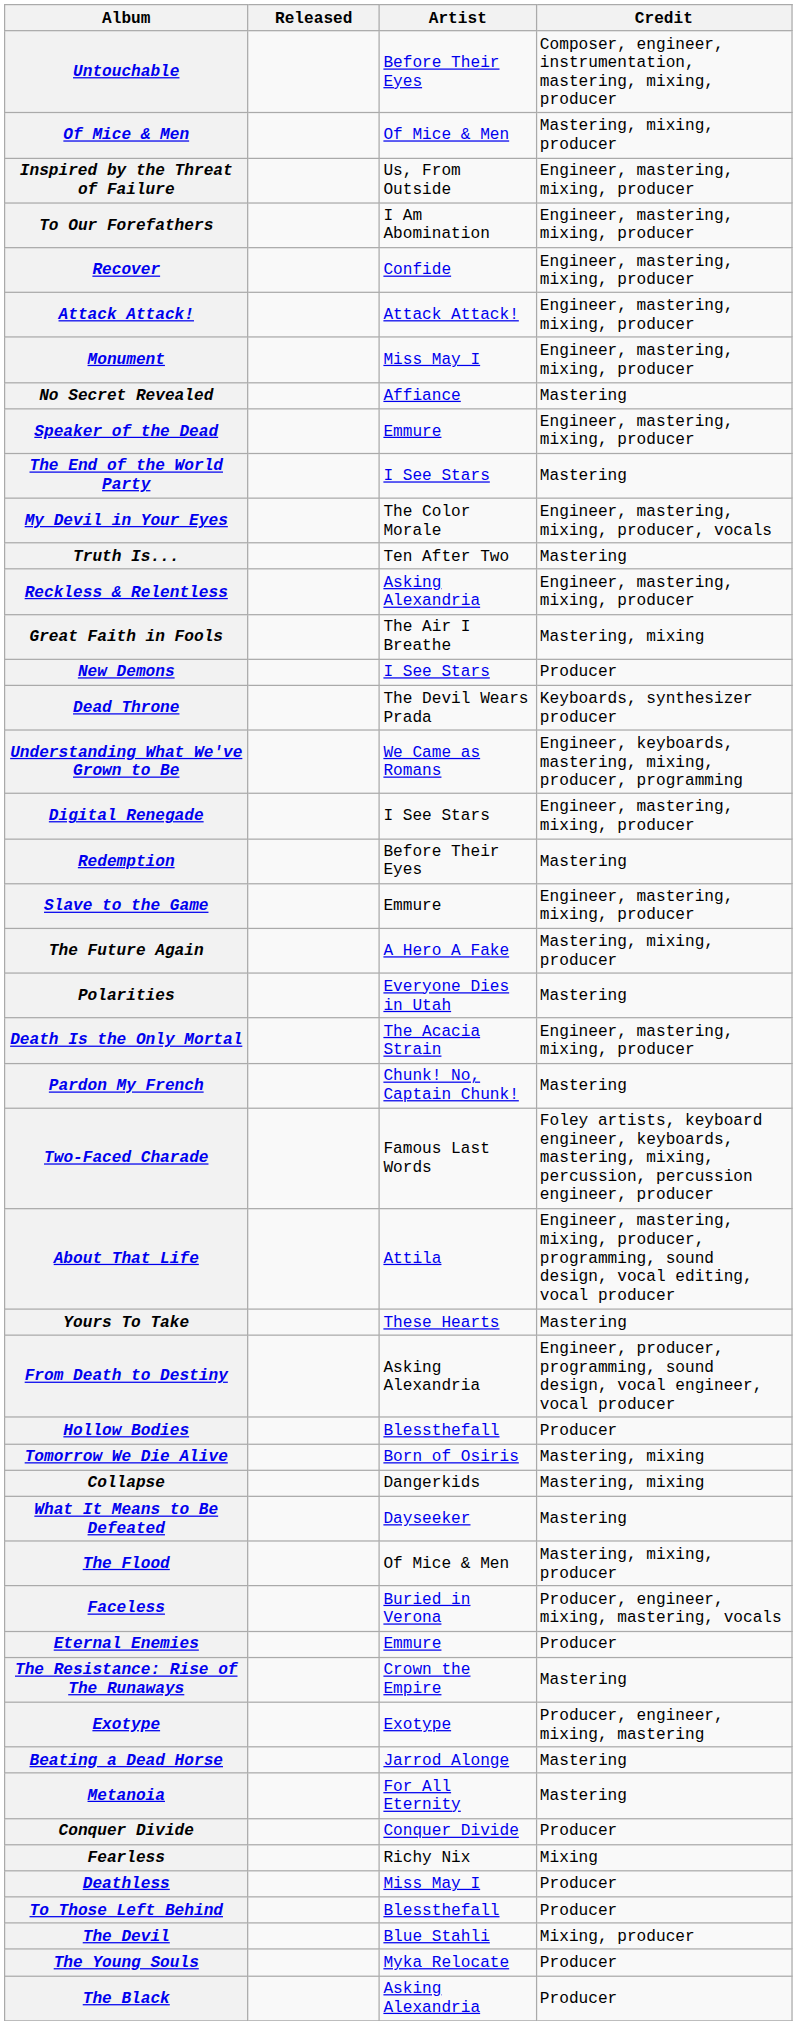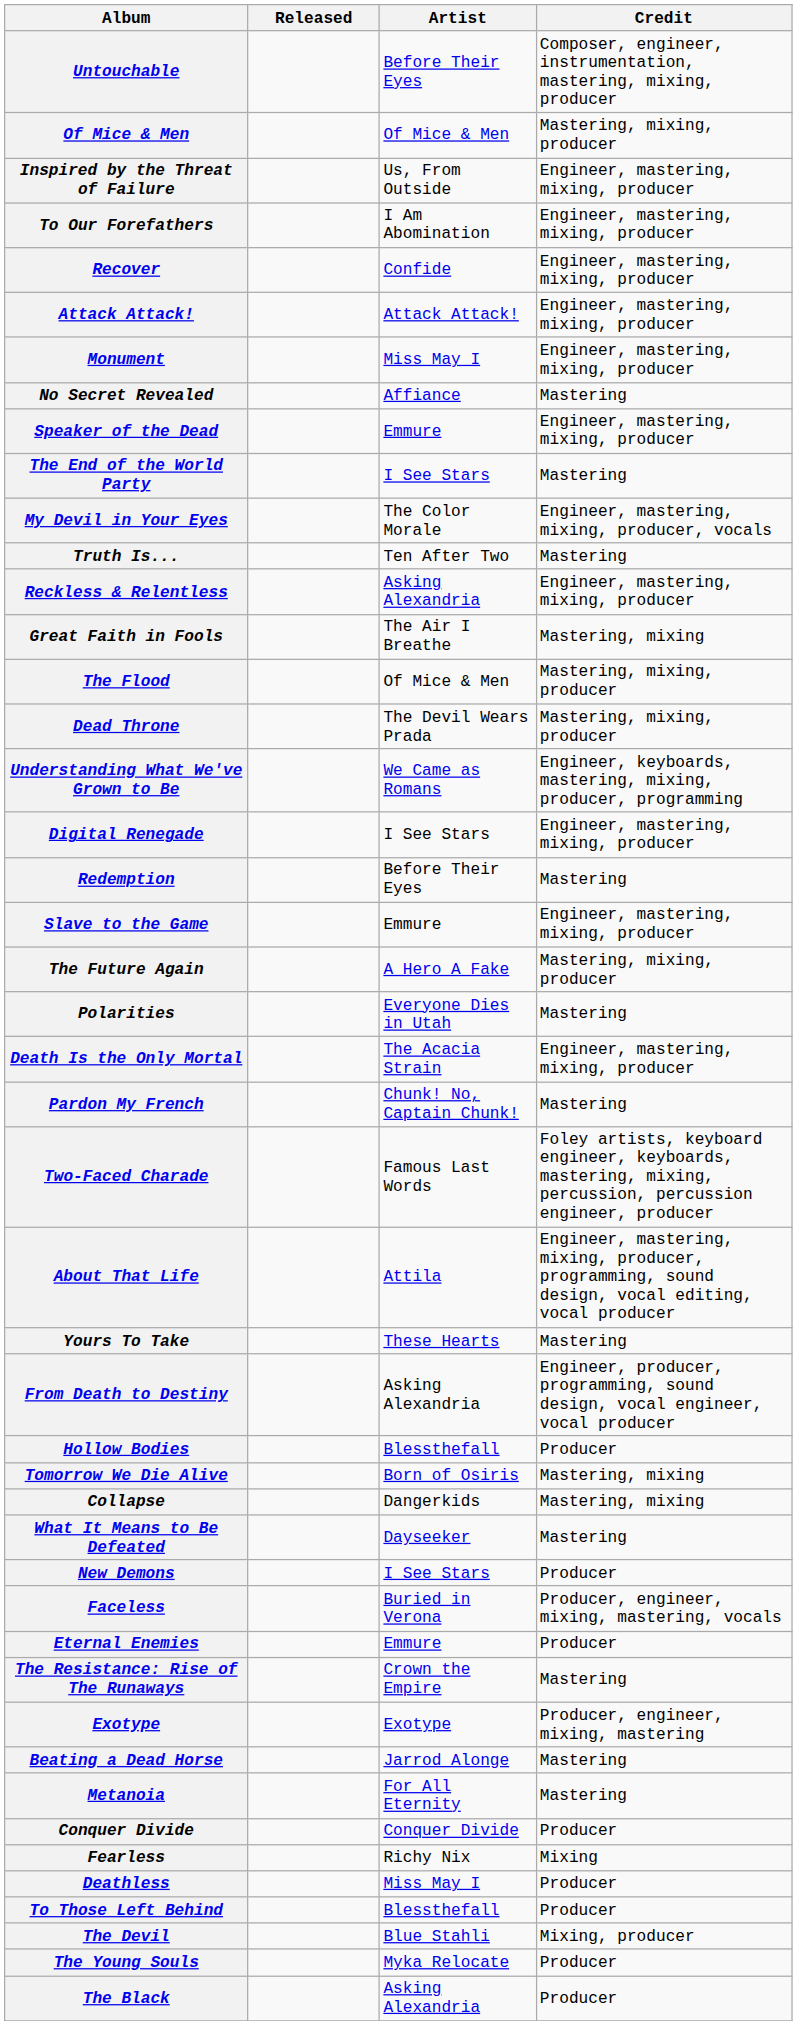rows swapped: The Flood <-> New Demons
Dead Throne | Credit: Keyboards, synthesizer producer -> Mastering, mixing, producer
